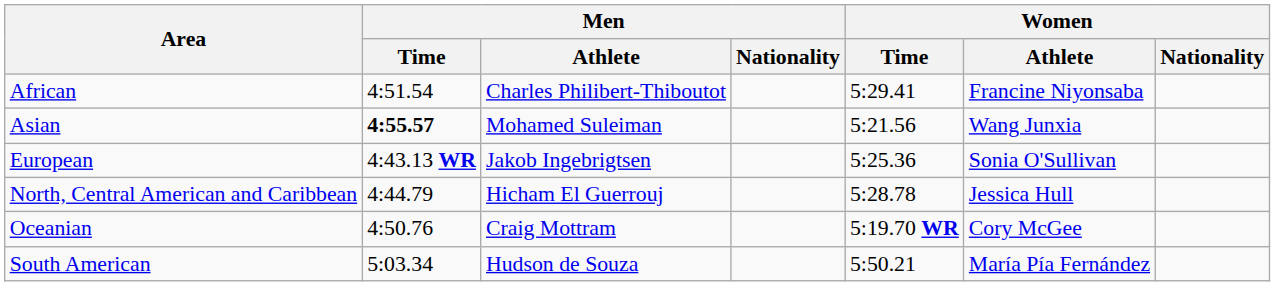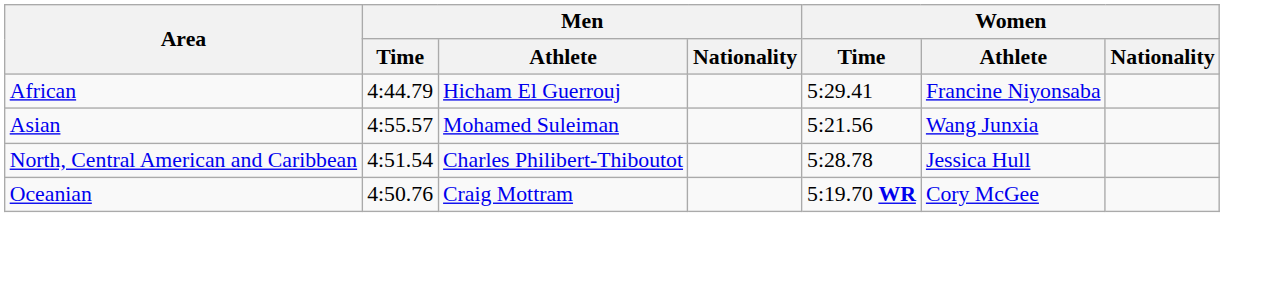African | Men / Time: 4:51.54 -> 4:44.79
African | Men / Athlete: Charles Philibert-Thiboutot -> Hicham El Guerrouj
Asian | Men / Time: bold -> normal
- row: European | 4:43.13 WR | Jakob Ingebrigtsen | 5:25.36 | Sonia O'Sullivan
North, Central American and Caribbean | Men / Time: 4:44.79 -> 4:51.54
North, Central American and Caribbean | Men / Athlete: Hicham El Guerrouj -> Charles Philibert-Thiboutot
- row: South American | 5:03.34 | Hudson de Souza | 5:50.21 | María Pía Fernández
